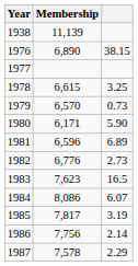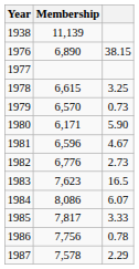1981 | column 3: 6.89 -> 4.67
1985 | column 3: 3.19 -> 3.33
1986 | column 3: 2.14 -> 0.78
